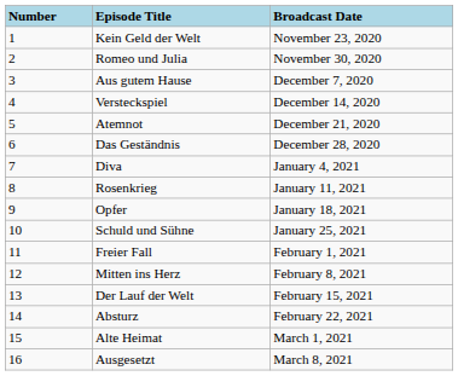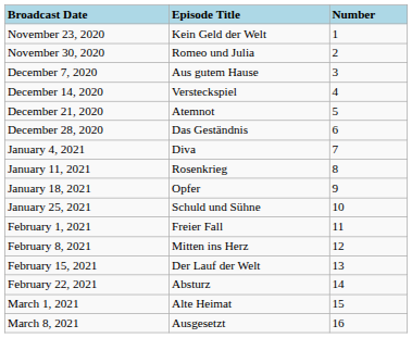columns swapped: Number <-> Broadcast Date
